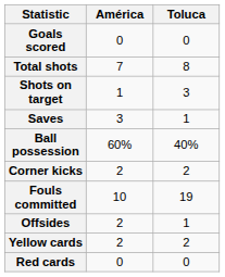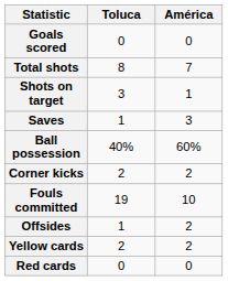columns swapped: América <-> Toluca
